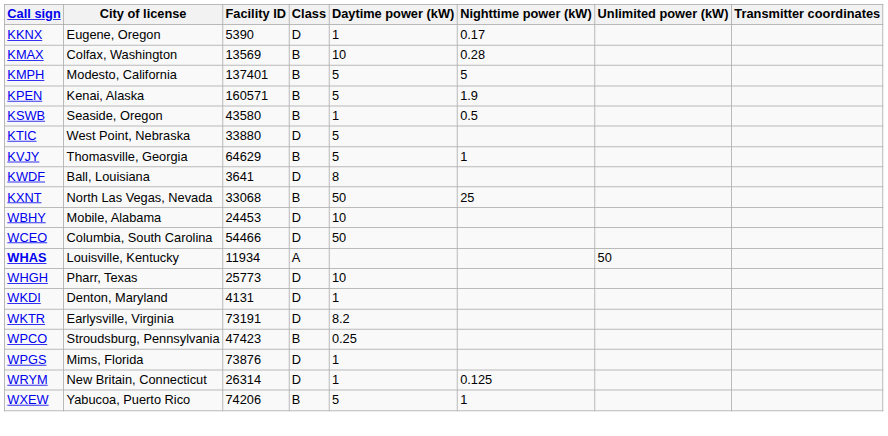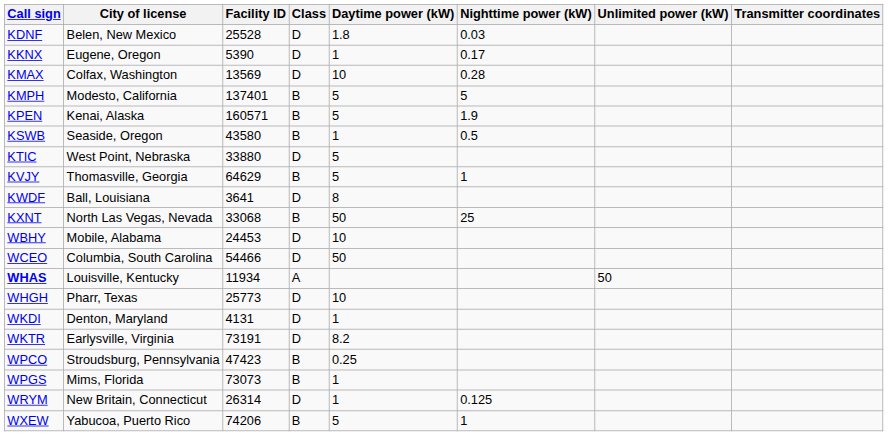+ row: KDNF | Belen, New Mexico | 25528 | D | 1.8 | 0.03
KMAX | Class: B -> D
WPGS | Facility ID: 73876 -> 73073
WPGS | Class: D -> B
